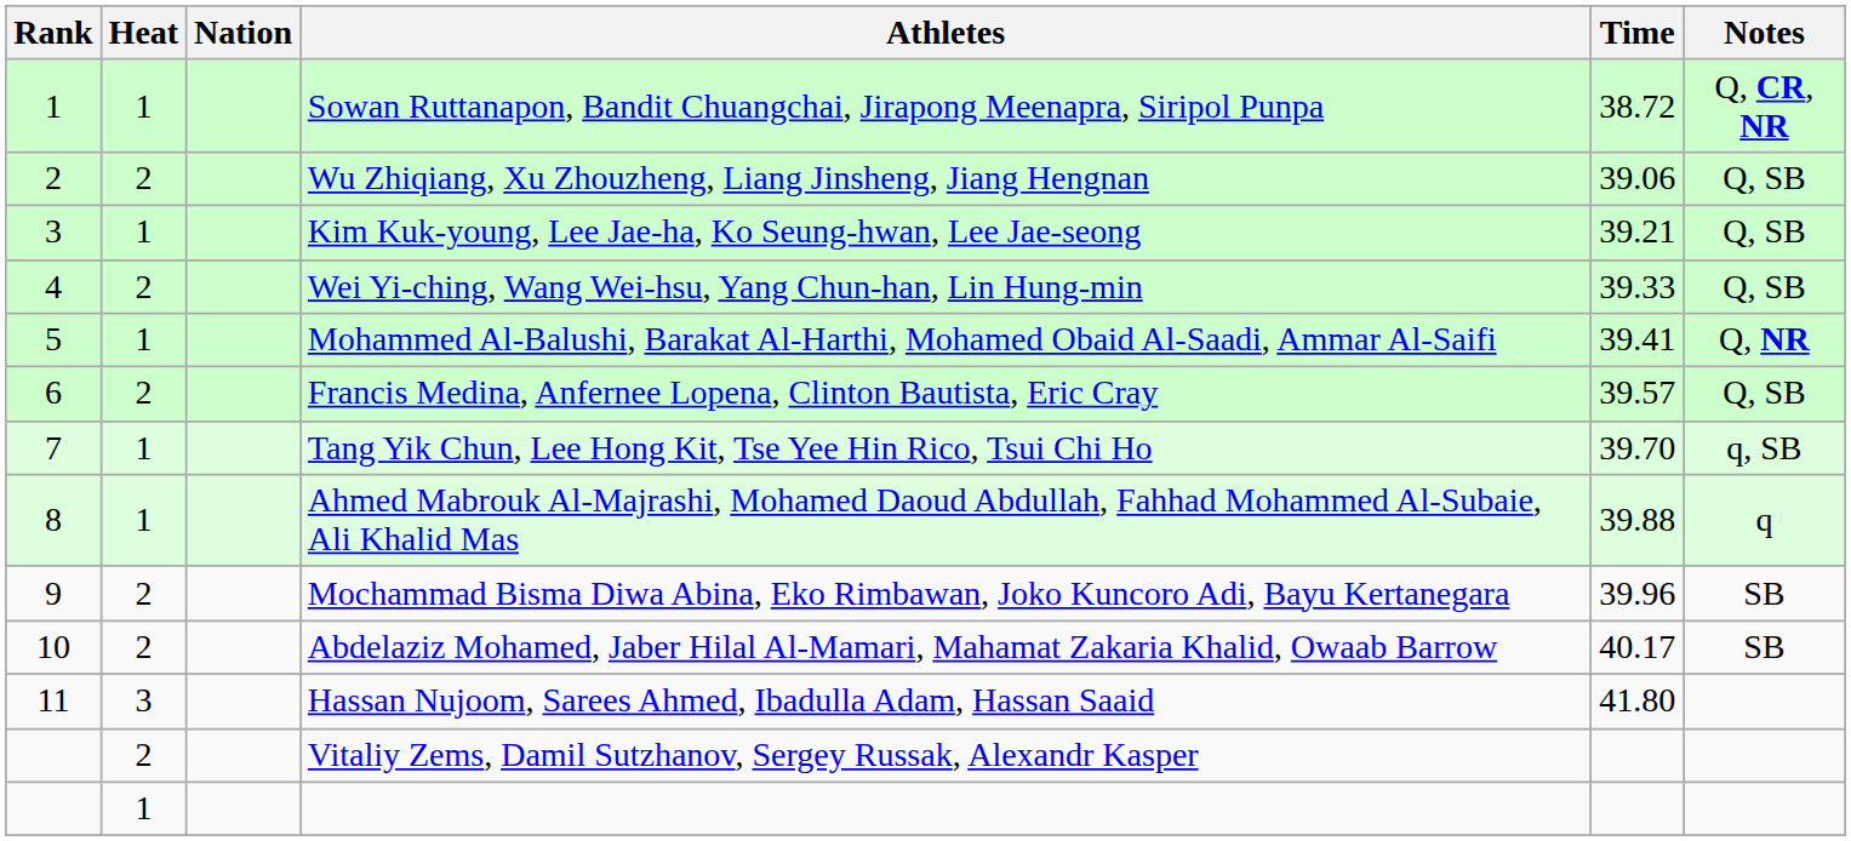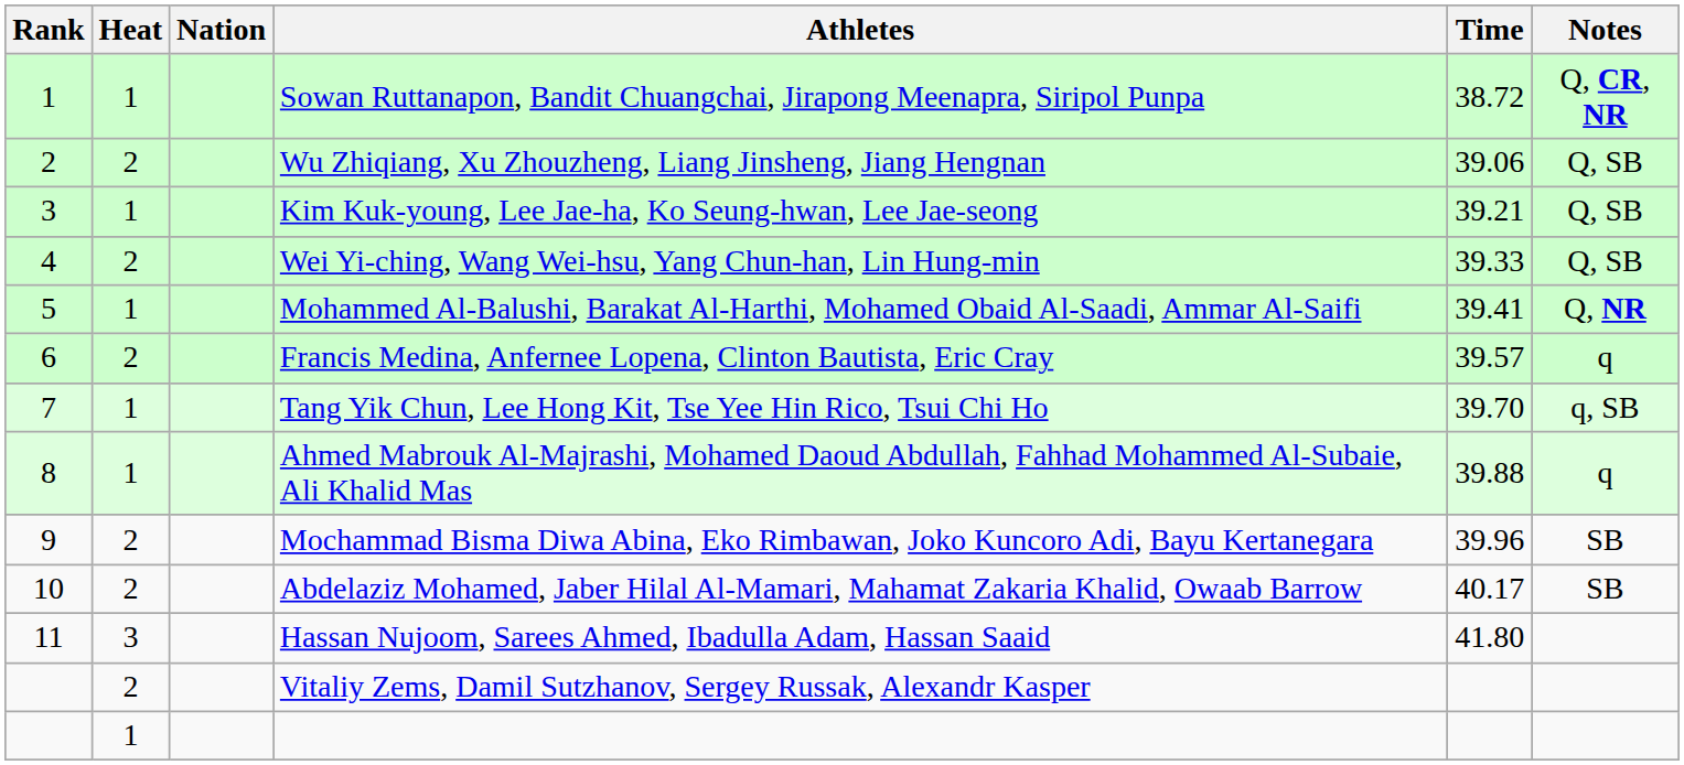Francis Medina, Anfernee Lopena, Clinton Bautista, Eric Cray | Notes: Q, SB -> q
